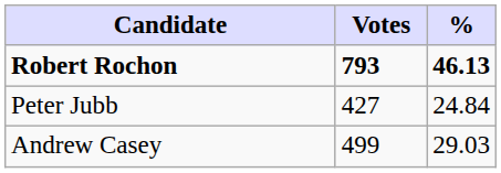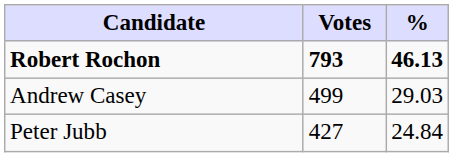rows swapped: Andrew Casey <-> Peter Jubb
